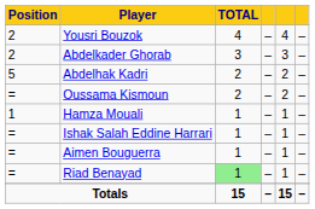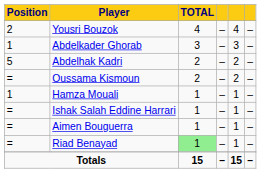Abdelkader Ghorab | Position: 2 -> 1
